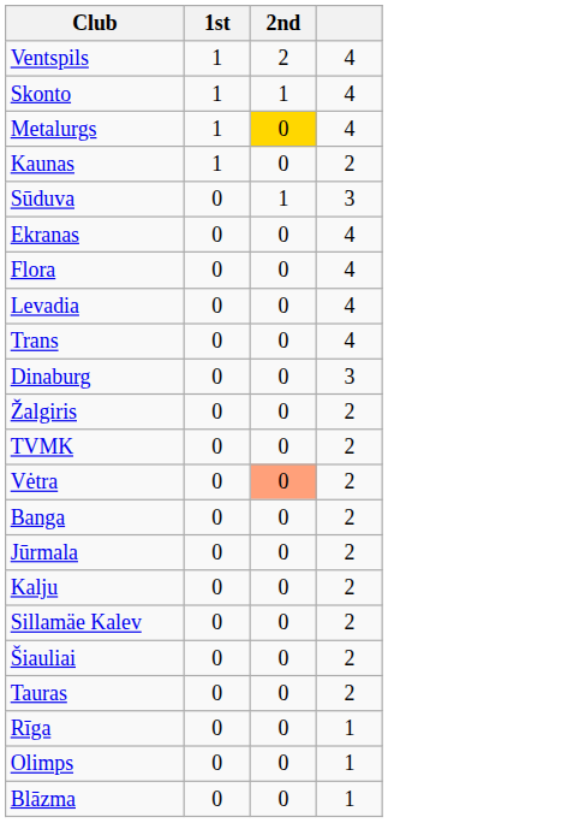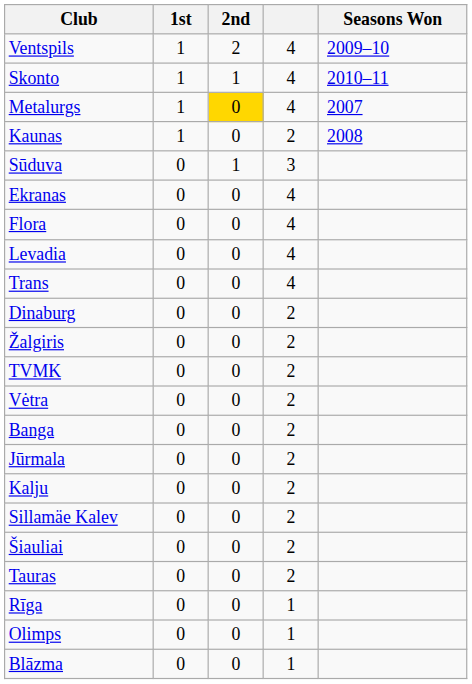+ column: Seasons Won | 2009–10 | 2010–11 | 2007 | 2008
Dinaburg | column 4: 3 -> 2
Vėtra | 2nd: lightsalmon background -> no background
